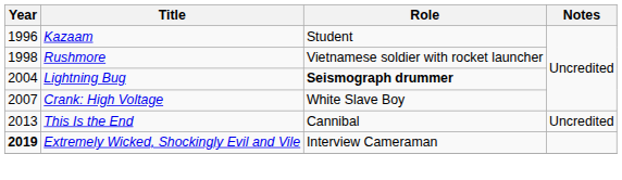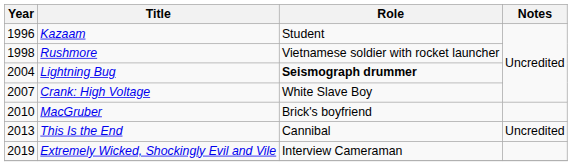+ row: 2010 | MacGruber | Brick's boyfriend
Extremely Wicked, Shockingly Evil and Vile | Year: bold -> normal
